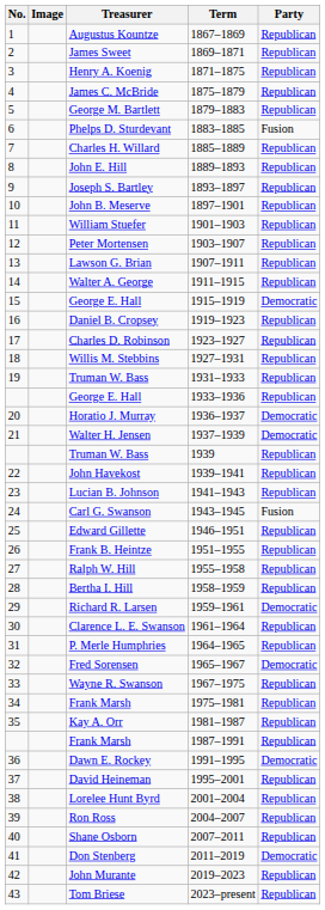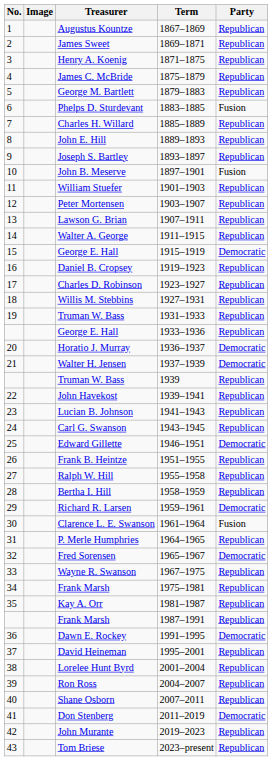John B. Meserve | Party: Republican -> Fusion
Carl G. Swanson | Party: Fusion -> Republican
Edward Gillette | Party: Republican -> Democratic
Clarence L. E. Swanson | Party: Republican -> Fusion
